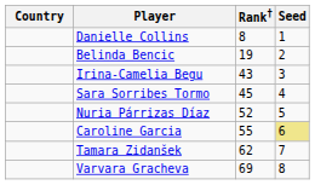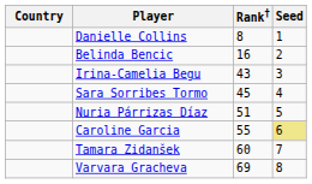Belinda Bencic | Rank†: 19 -> 16
Nuria Párrizas Díaz | Rank†: 52 -> 51
Tamara Zidanšek | Rank†: 62 -> 60
